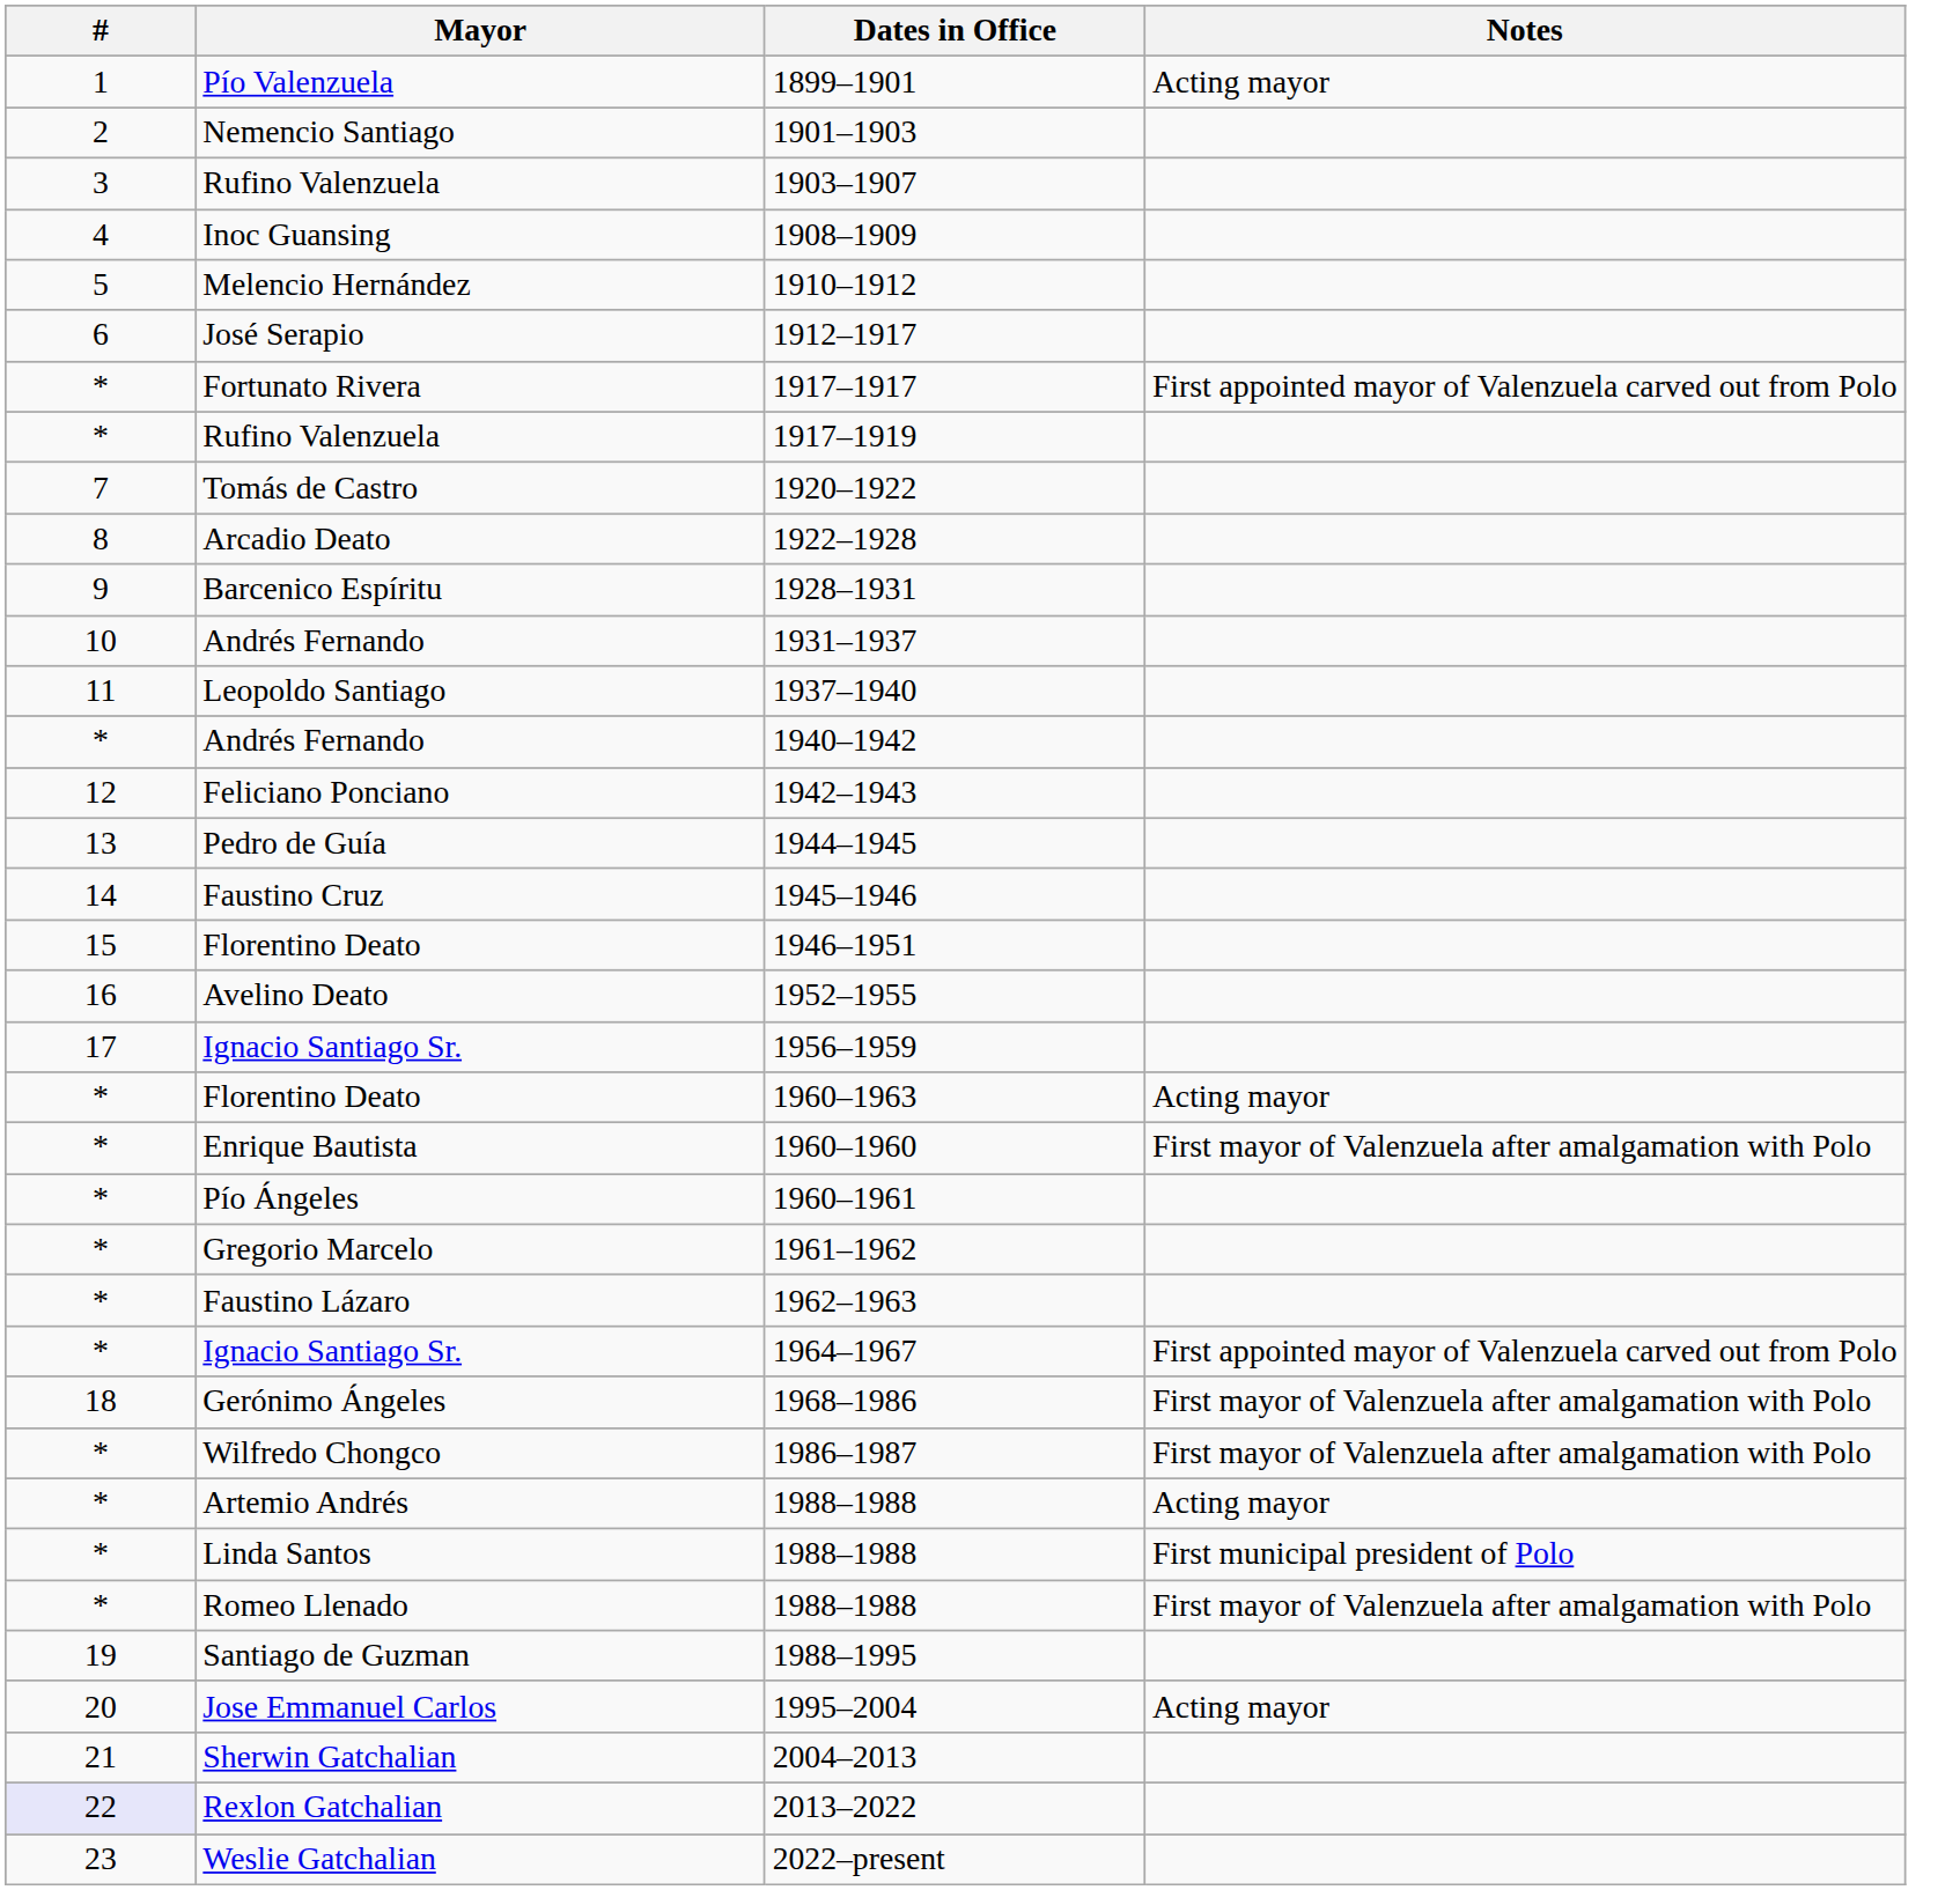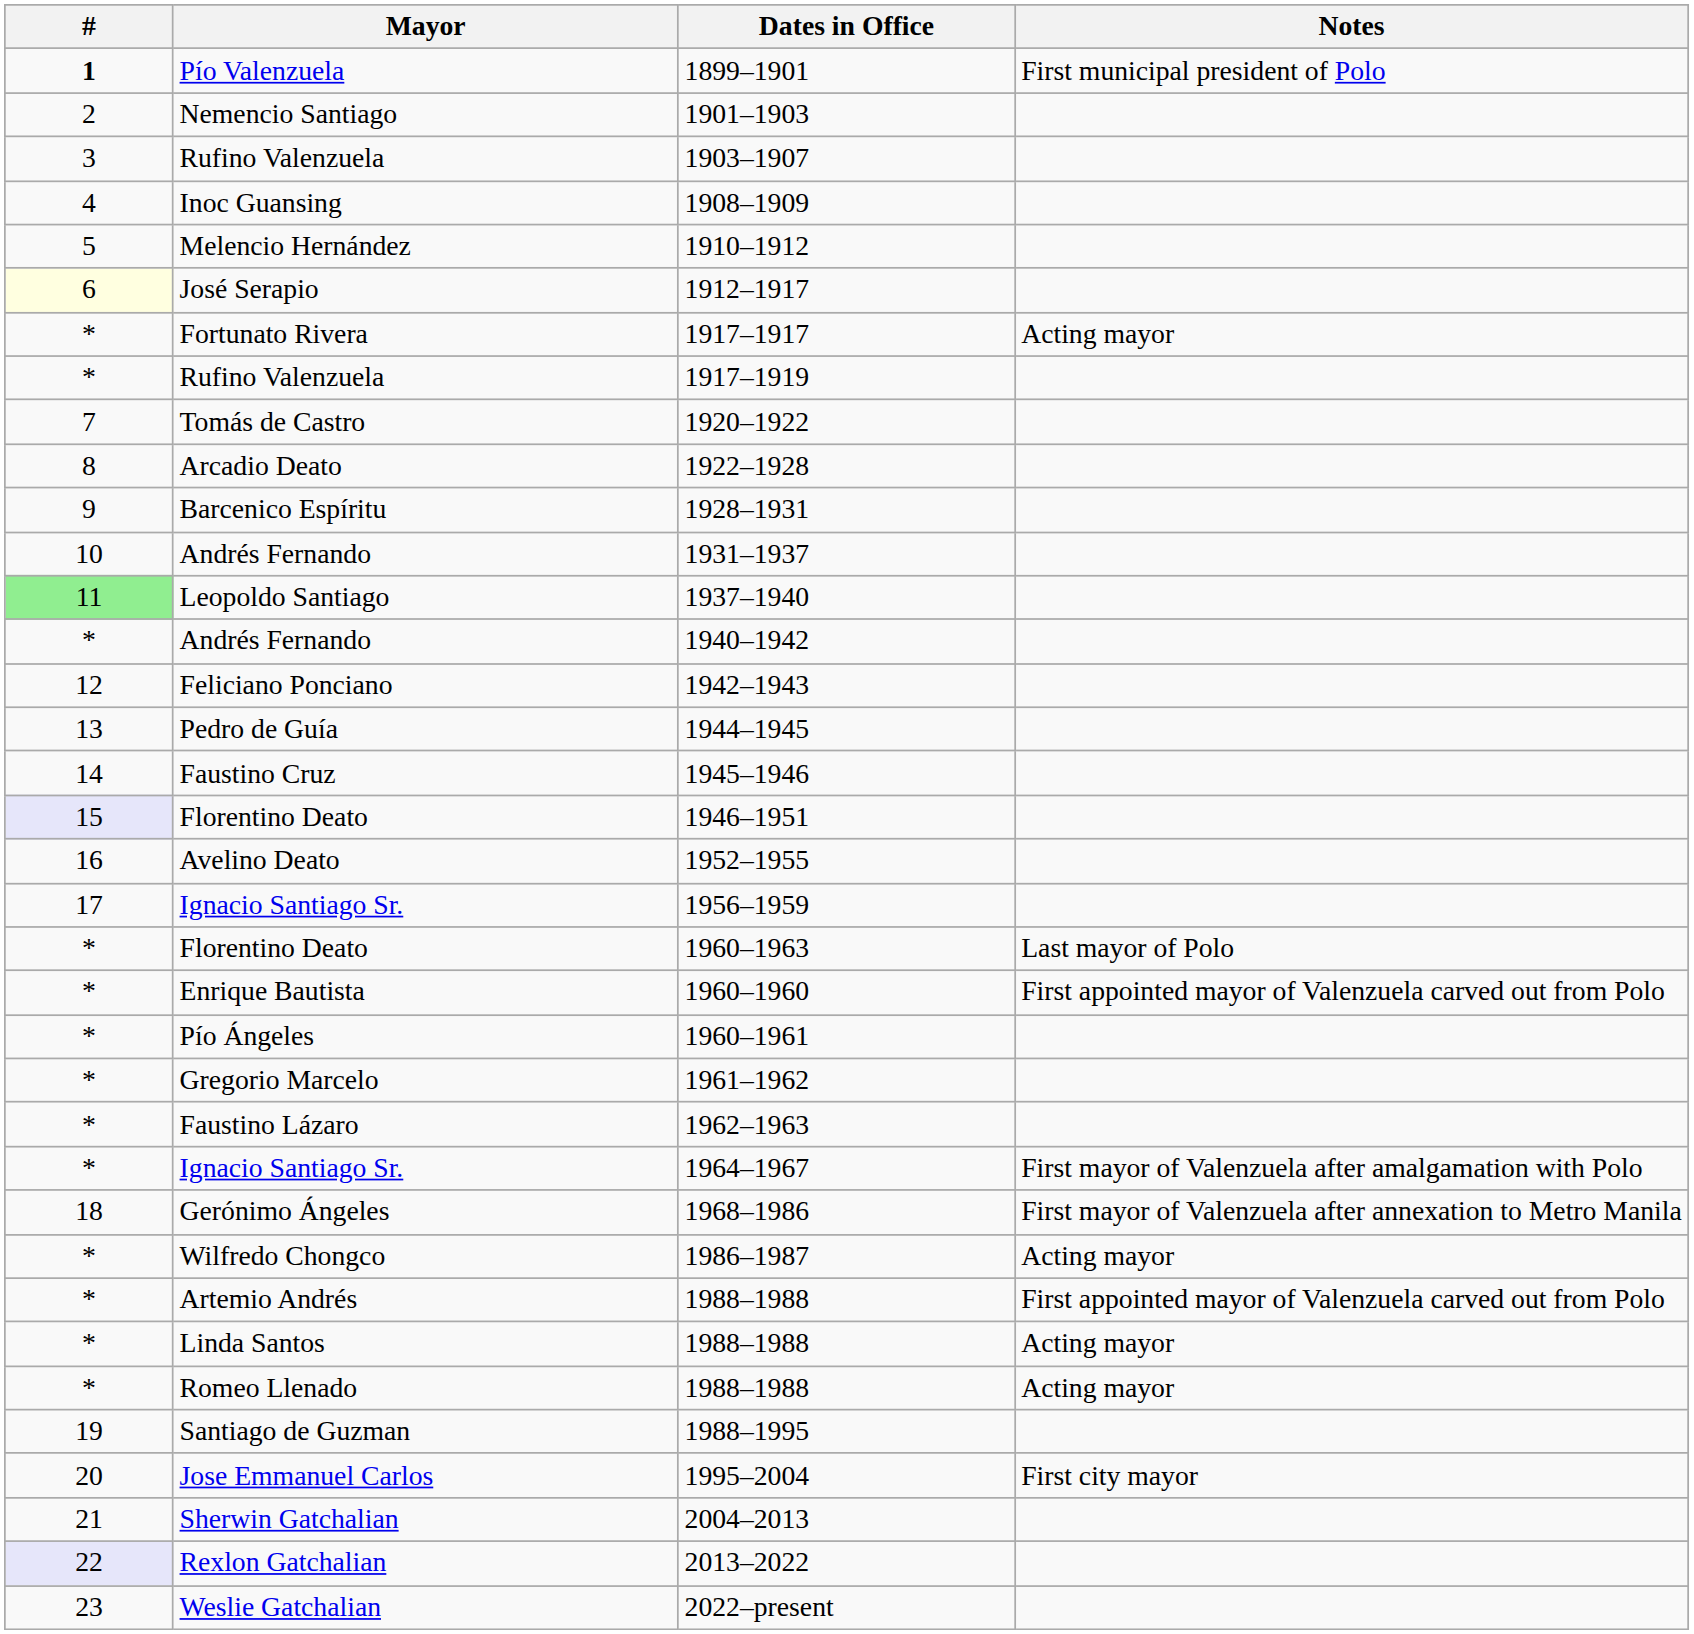1899–1901 | #: normal -> bold
1899–1901 | Notes: Acting mayor -> First municipal president of Polo
1912–1917 | #: no background -> lightyellow background
1917–1917 | Notes: First appointed mayor of Valenzuela carved out from Polo -> Acting mayor
1937–1940 | #: no background -> lightgreen background
1946–1951 | #: no background -> lavender background
1960–1963 | Notes: Acting mayor -> Last mayor of Polo
1960–1960 | Notes: First mayor of Valenzuela after amalgamation with Polo -> First appointed mayor of Valenzuela carved out from Polo
1964–1967 | Notes: First appointed mayor of Valenzuela carved out from Polo -> First mayor of Valenzuela after amalgamation with Polo
1968–1986 | Notes: First mayor of Valenzuela after amalgamation with Polo -> First mayor of Valenzuela after annexation to Metro Manila
1986–1987 | Notes: First mayor of Valenzuela after amalgamation with Polo -> Acting mayor
Artemio Andrés / 1988–1988 | Notes: Acting mayor -> First appointed mayor of Valenzuela carved out from Polo
Linda Santos / 1988–1988 | Notes: First municipal president of Polo -> Acting mayor
Romeo Llenado / 1988–1988 | Notes: First mayor of Valenzuela after amalgamation with Polo -> Acting mayor
1995–2004 | Notes: Acting mayor -> First city mayor
